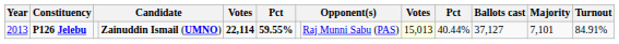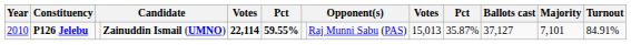P126 Jelebu | Year: 2013 -> 2010
P126 Jelebu | column 9: lightyellow background -> no background
P126 Jelebu | column 10: 40.44% -> 35.87%
